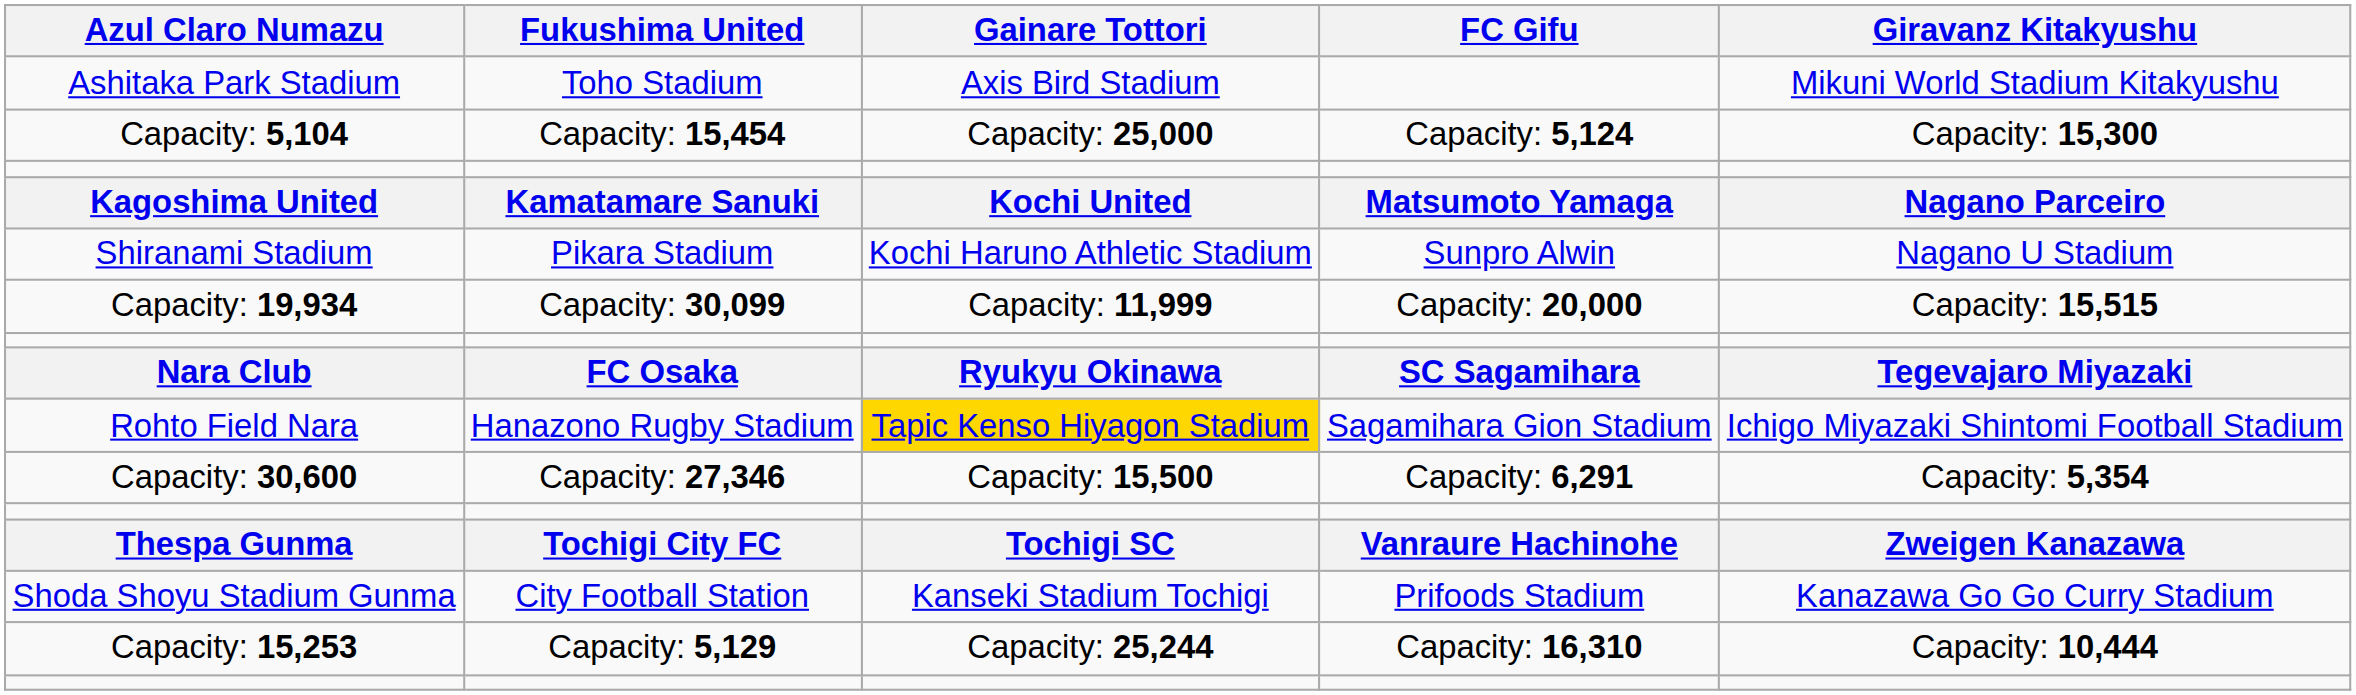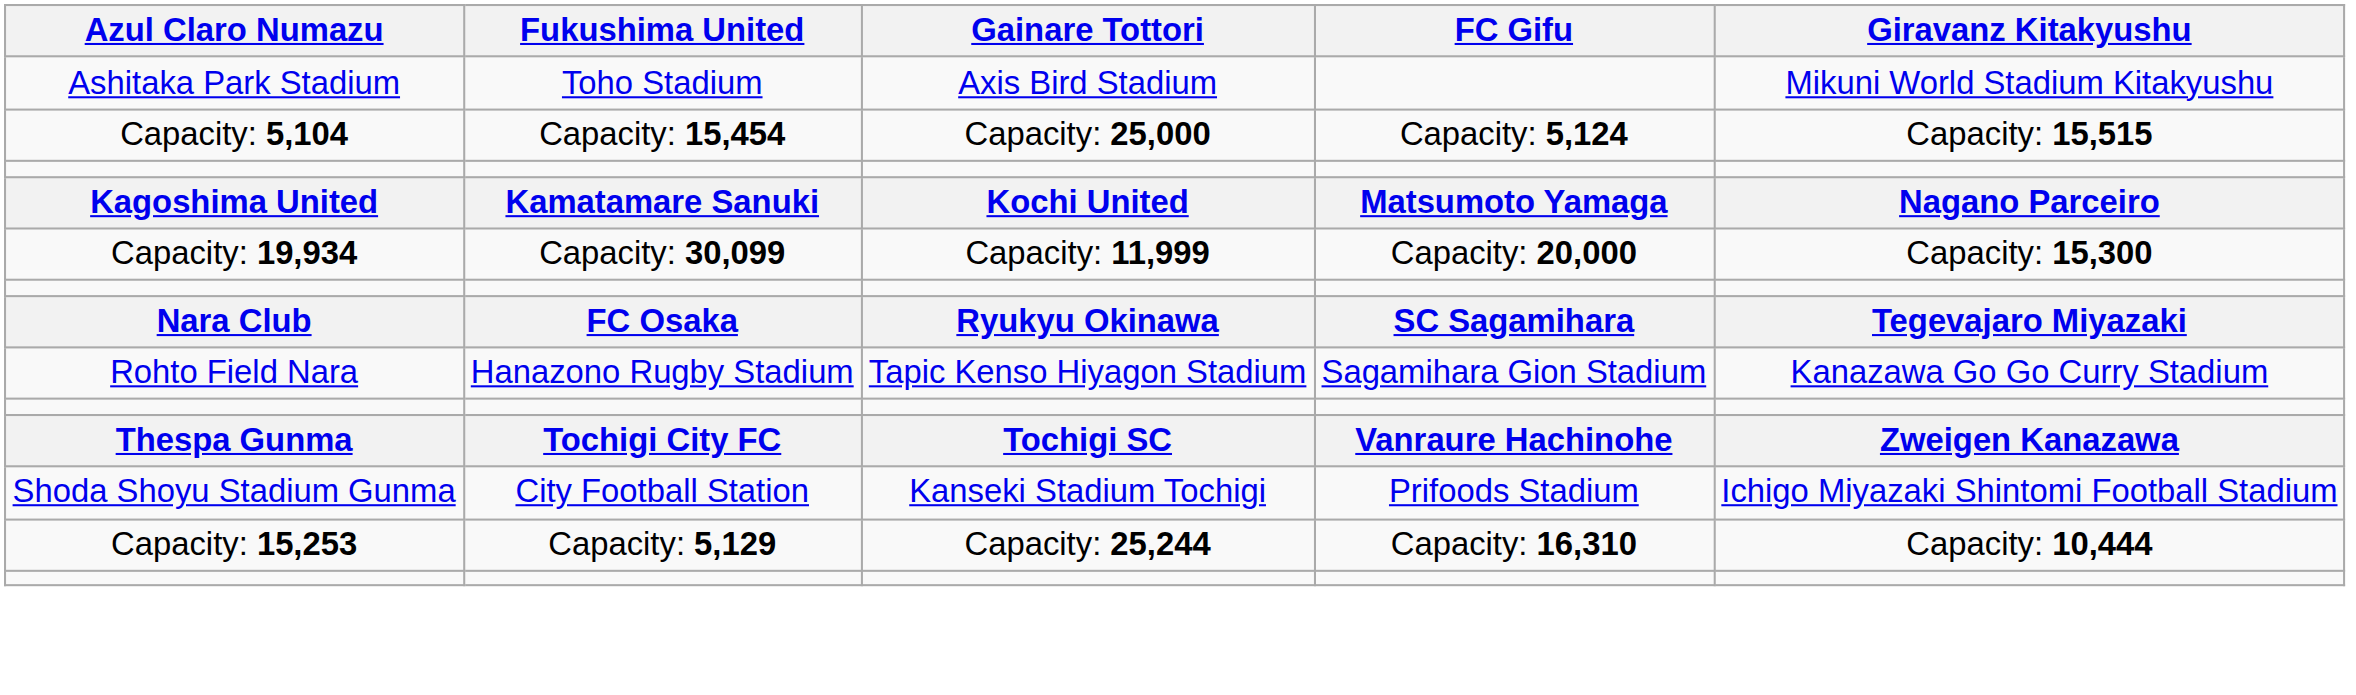Capacity: 5,104 | Giravanz Kitakyushu: Capacity: 15,300 -> Capacity: 15,515
- row: Shiranami Stadium | Pikara Stadium | Kochi Haruno Athletic Stadium | Sunpro Alwin | Nagano U Stadium
Capacity: 19,934 | Giravanz Kitakyushu: Capacity: 15,515 -> Capacity: 15,300
Rohto Field Nara | Gainare Tottori: gold background -> no background
Rohto Field Nara | Giravanz Kitakyushu: Ichigo Miyazaki Shintomi Football Stadium -> Kanazawa Go Go Curry Stadium
- row: Capacity: 30,600 | Capacity: 27,346 | Capacity: 15,500 | Capacity: 6,291 | Capacity: 5,354
Shoda Shoyu Stadium Gunma | Giravanz Kitakyushu: Kanazawa Go Go Curry Stadium -> Ichigo Miyazaki Shintomi Football Stadium
